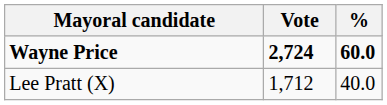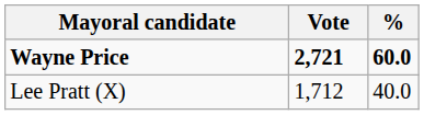Wayne Price | Vote: 2,724 -> 2,721
